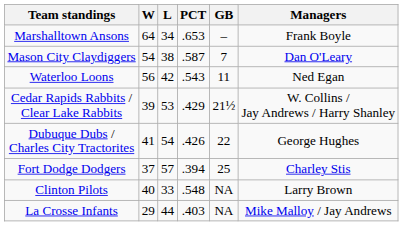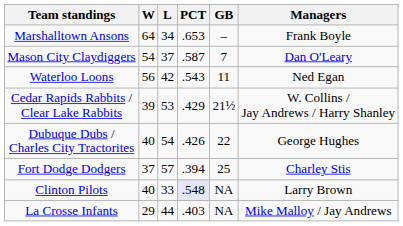Mason City Claydiggers | L: 38 -> 37
Dubuque Dubs / Charles City Tractorites | W: 41 -> 40
Clinton Pilots | PCT: no background -> lavender background
